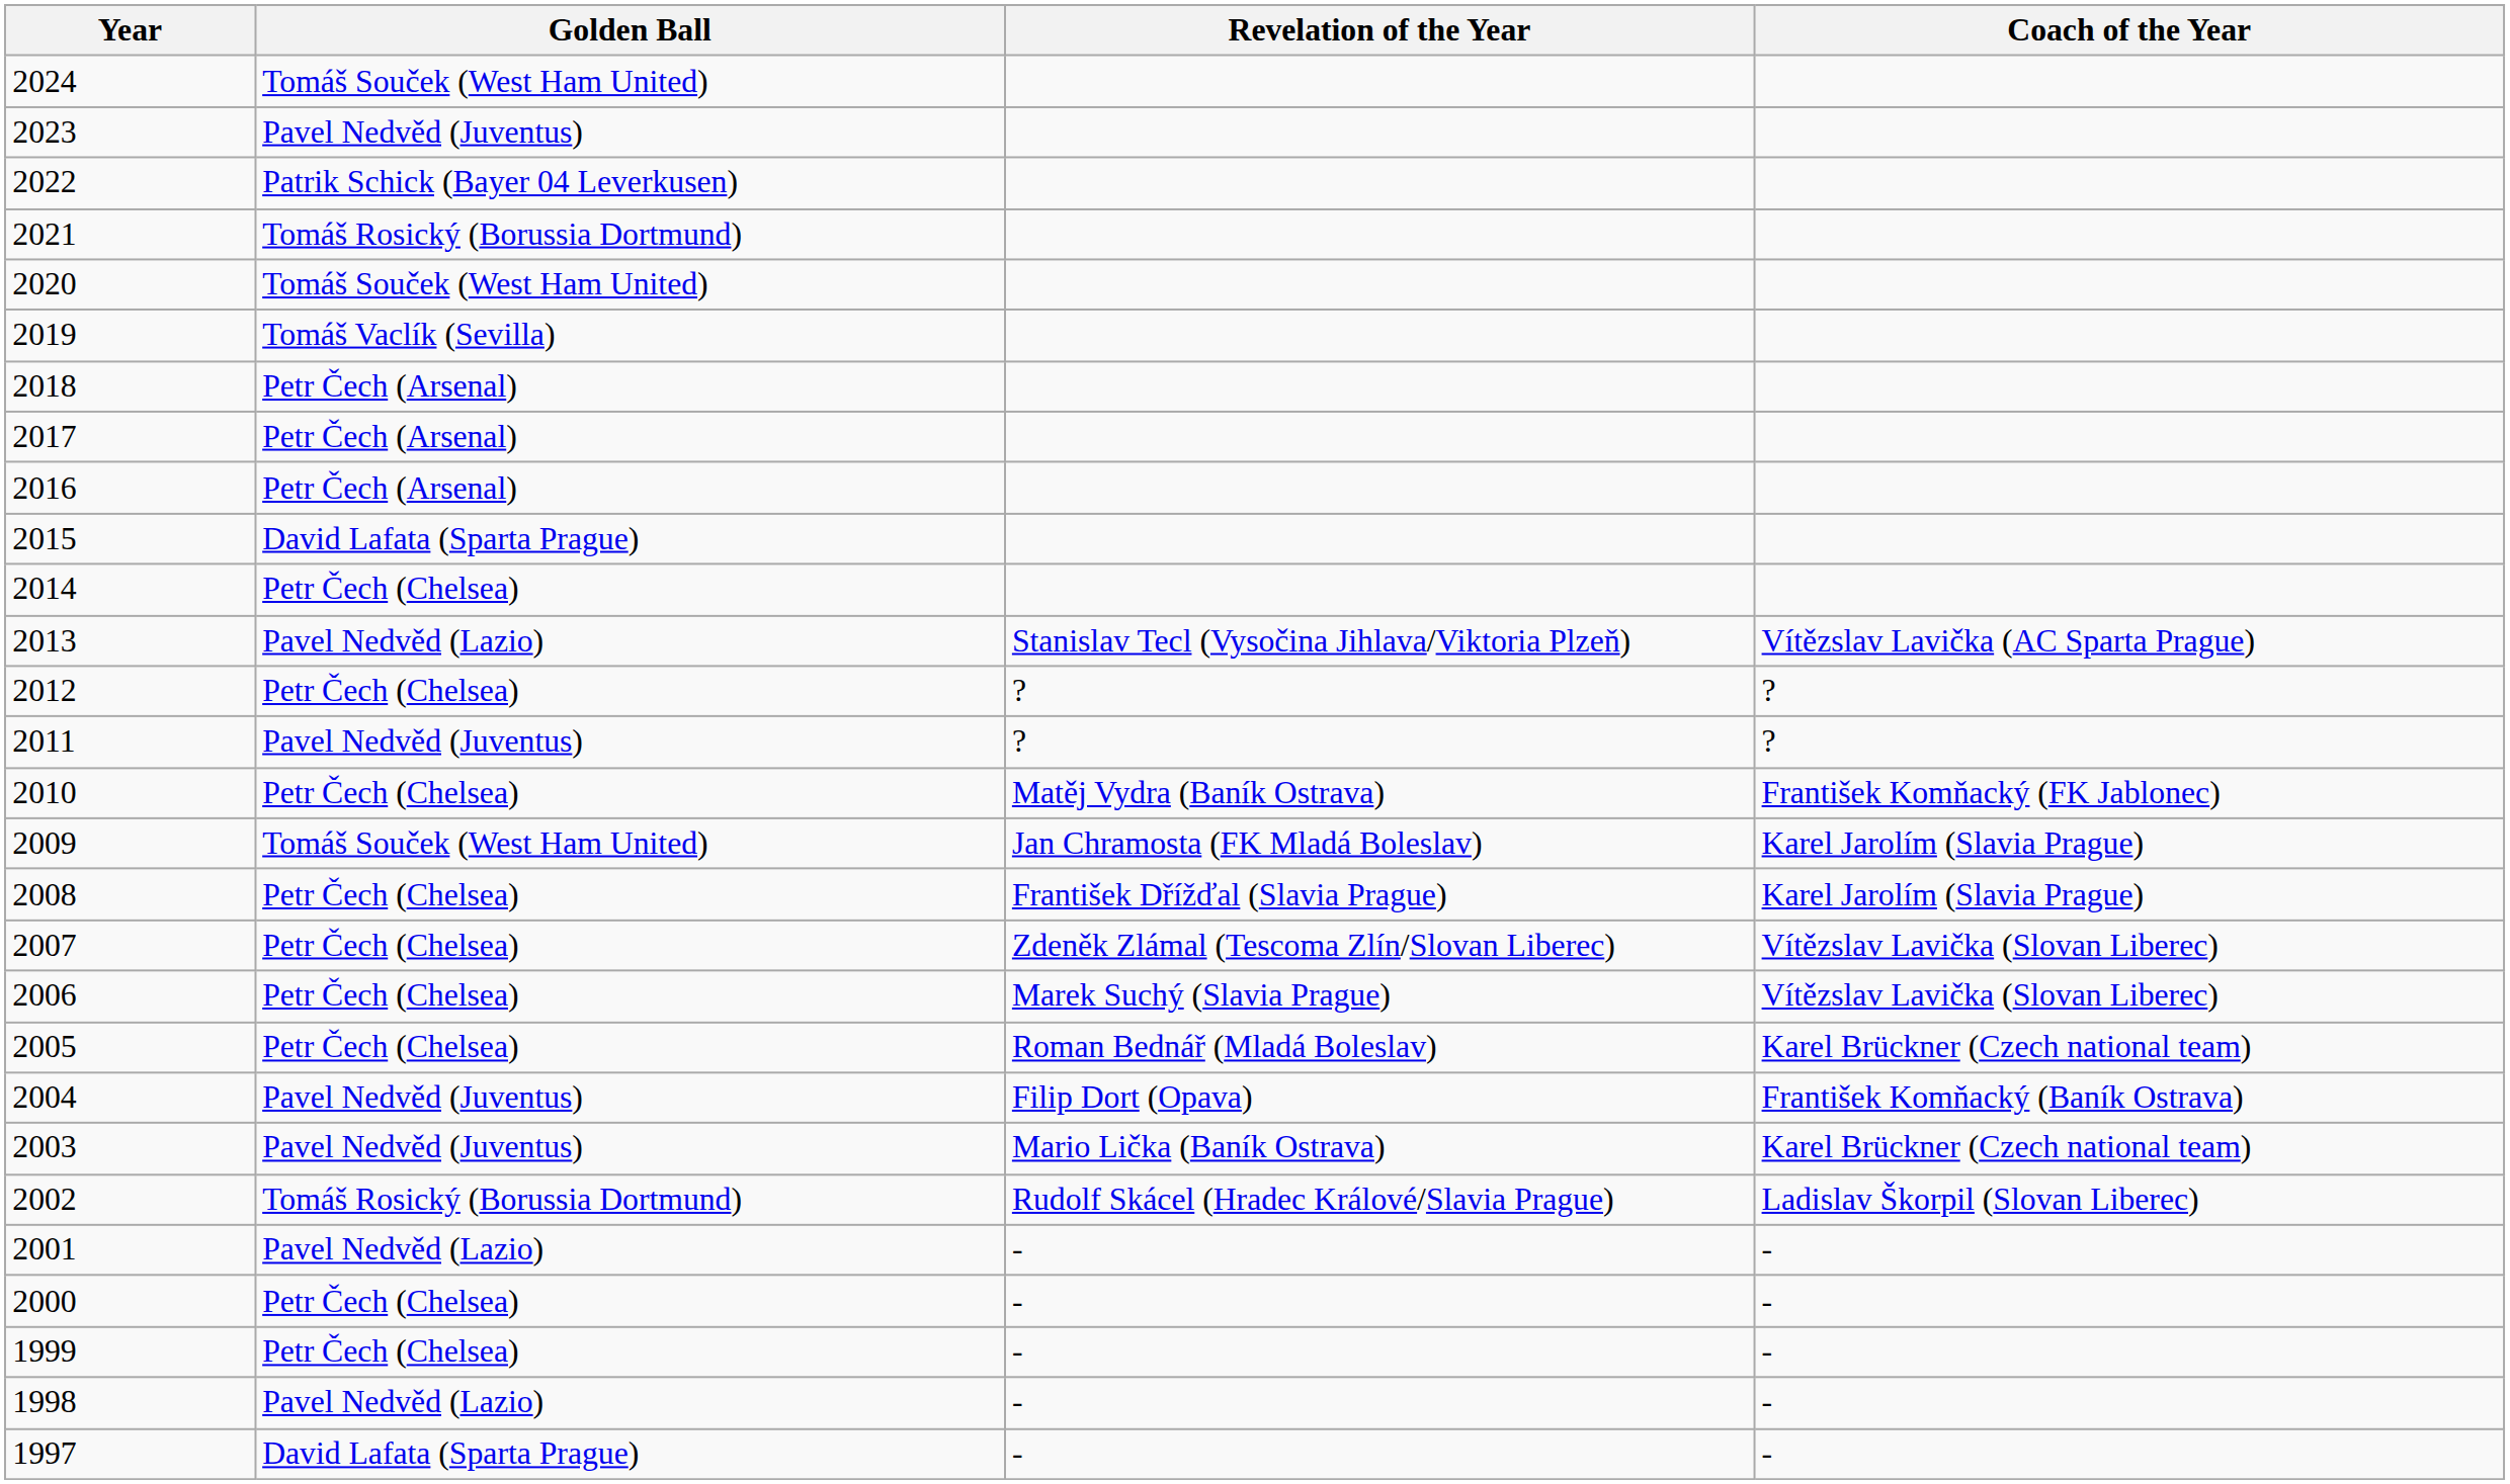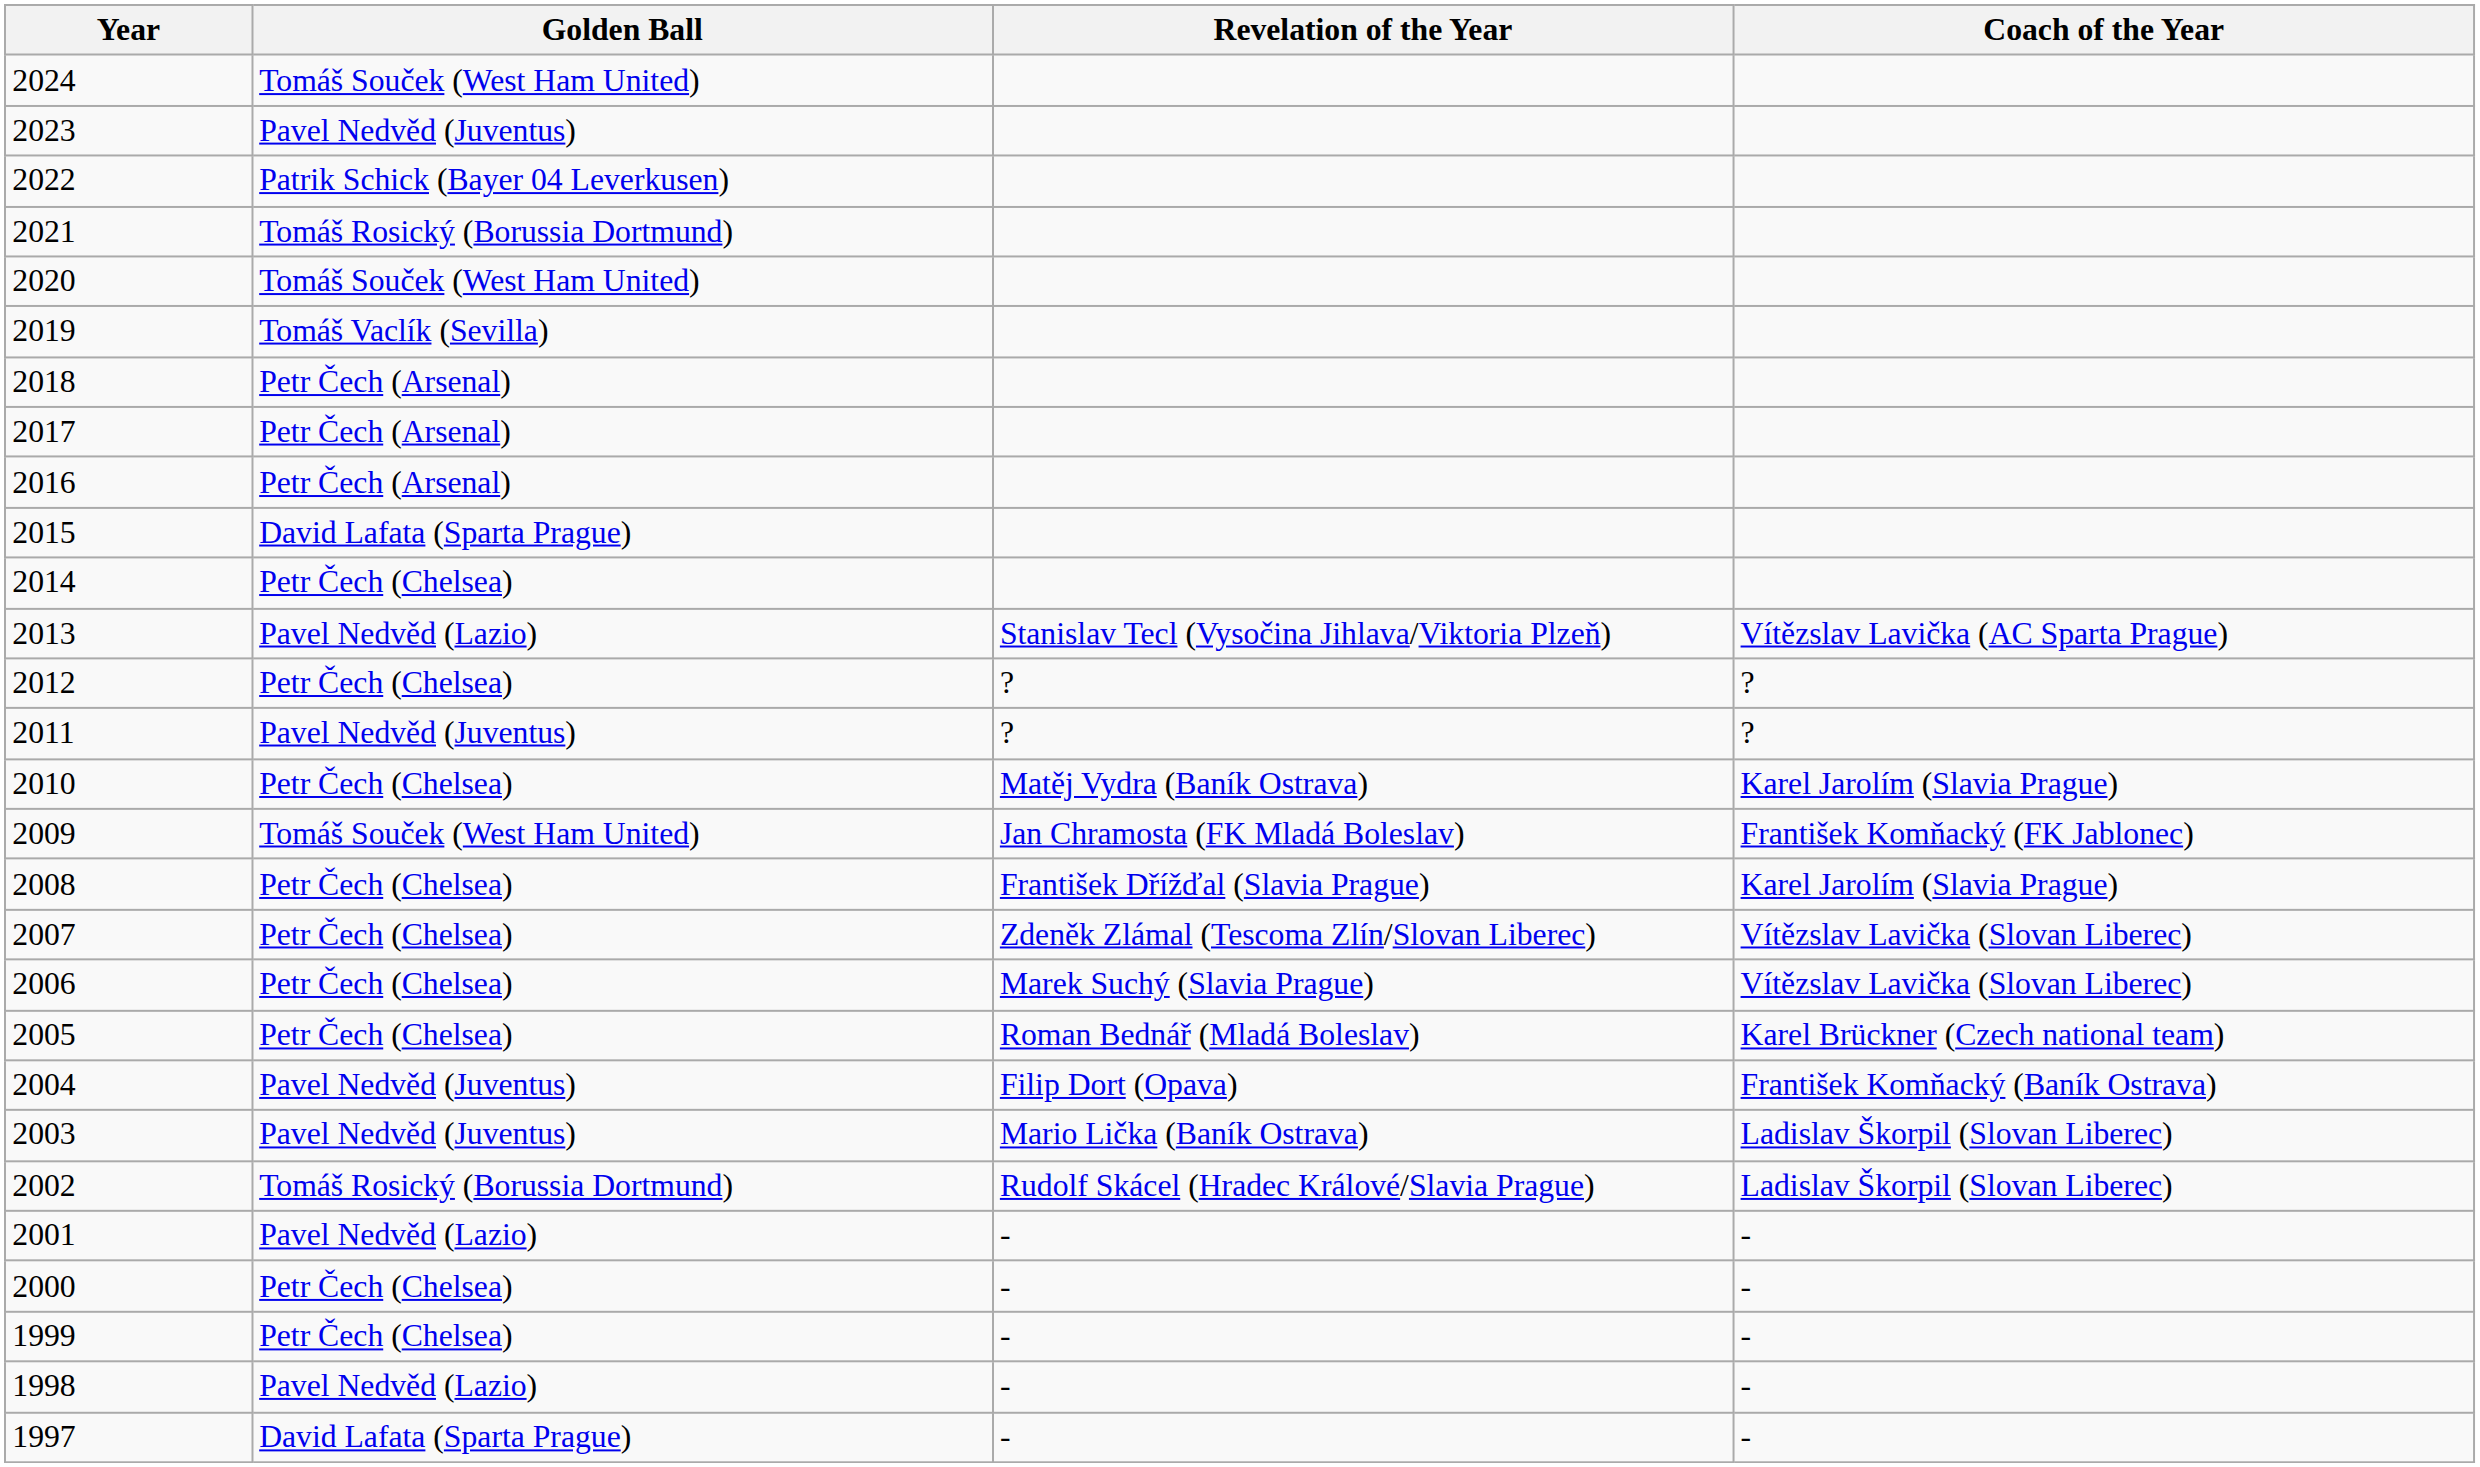2010 | Coach of the Year: František Komňacký (FK Jablonec) -> Karel Jarolím (Slavia Prague)
2009 | Coach of the Year: Karel Jarolím (Slavia Prague) -> František Komňacký (FK Jablonec)
2003 | Coach of the Year: Karel Brückner (Czech national team) -> Ladislav Škorpil (Slovan Liberec)
